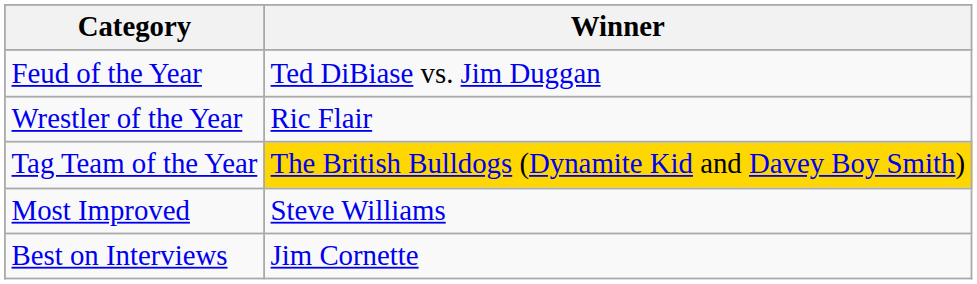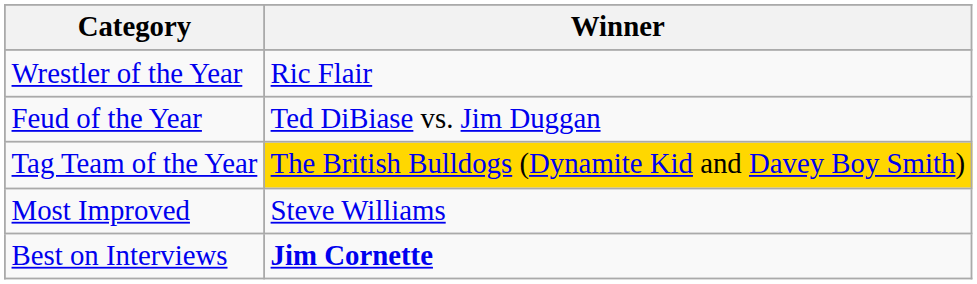rows swapped: Wrestler of the Year <-> Feud of the Year
Best on Interviews | Winner: normal -> bold
